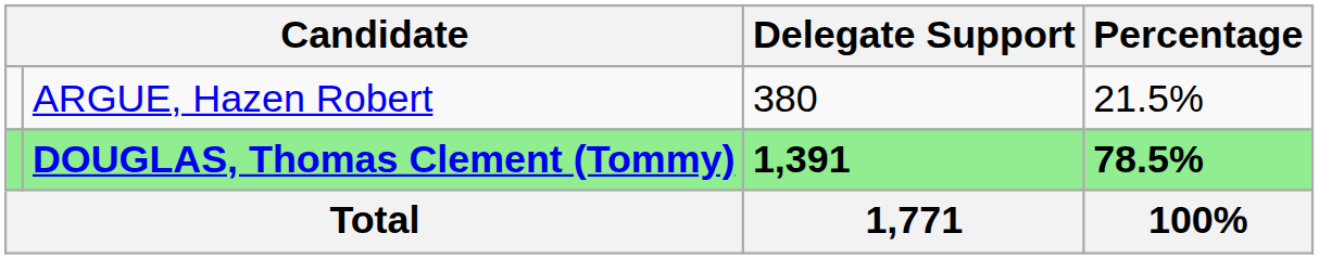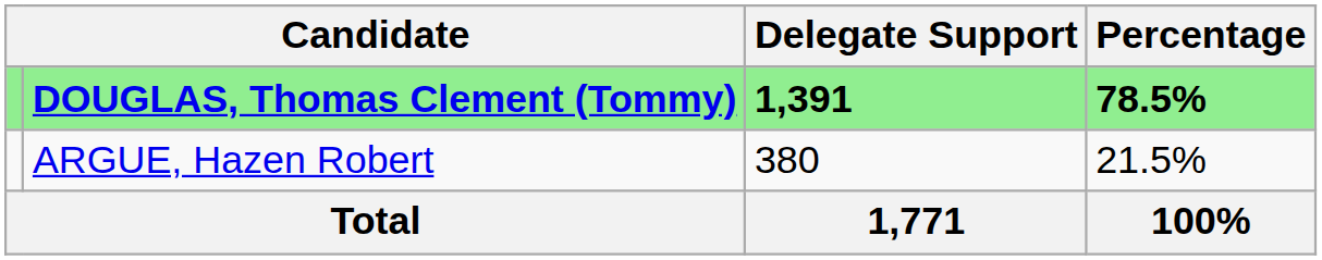rows swapped: DOUGLAS, Thomas Clement (Tommy) <-> ARGUE, Hazen Robert
